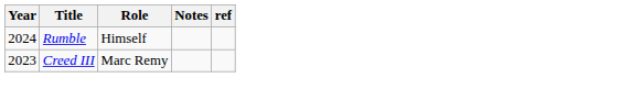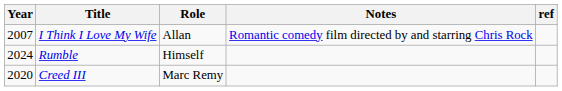+ row: 2007 | I Think I Love My Wife | Allan | Romantic comedy film directed by and starring Chris Rock
Creed III | Year: 2023 -> 2020
